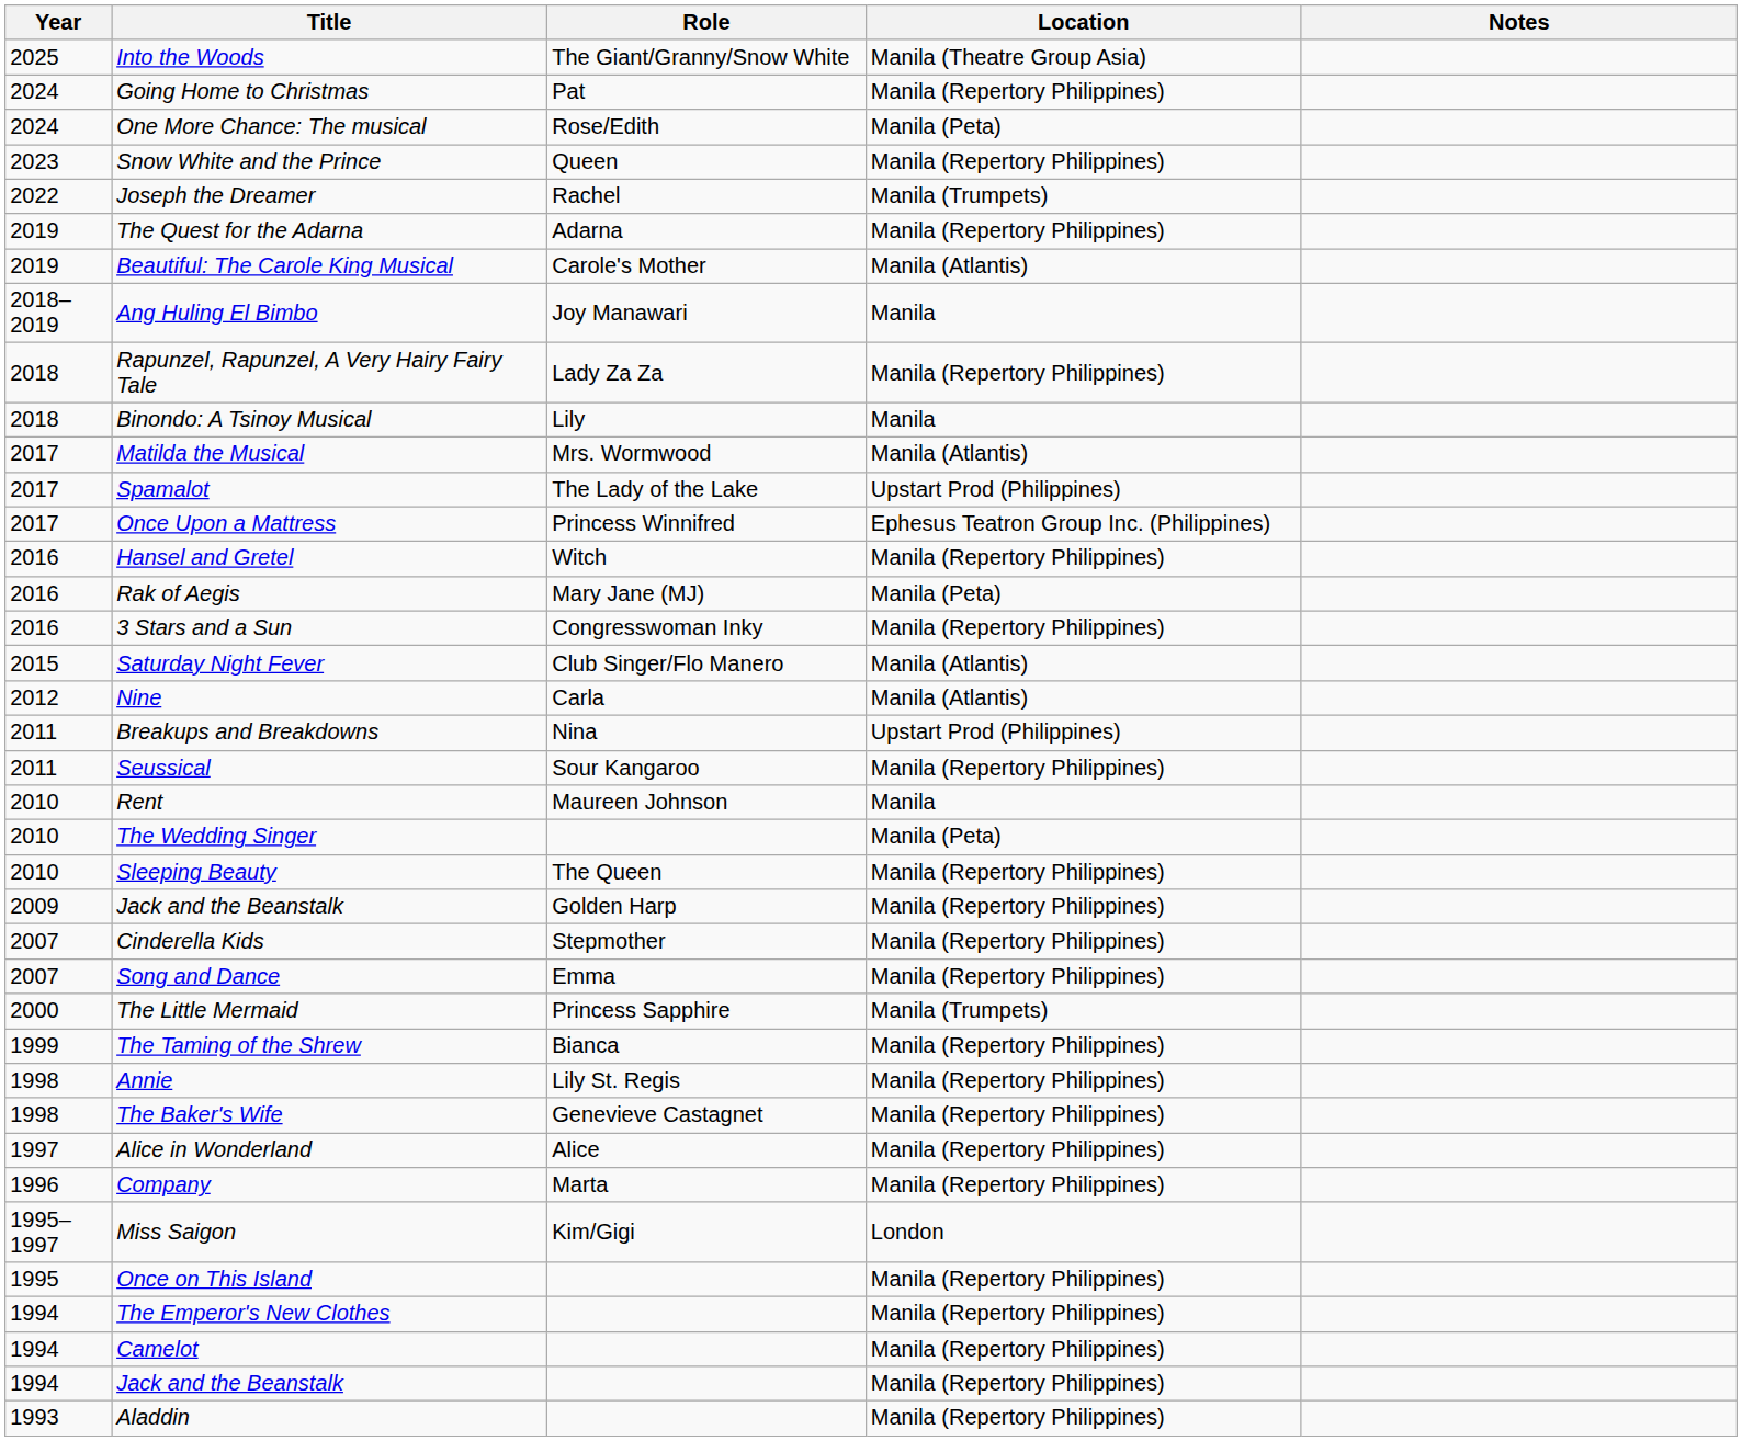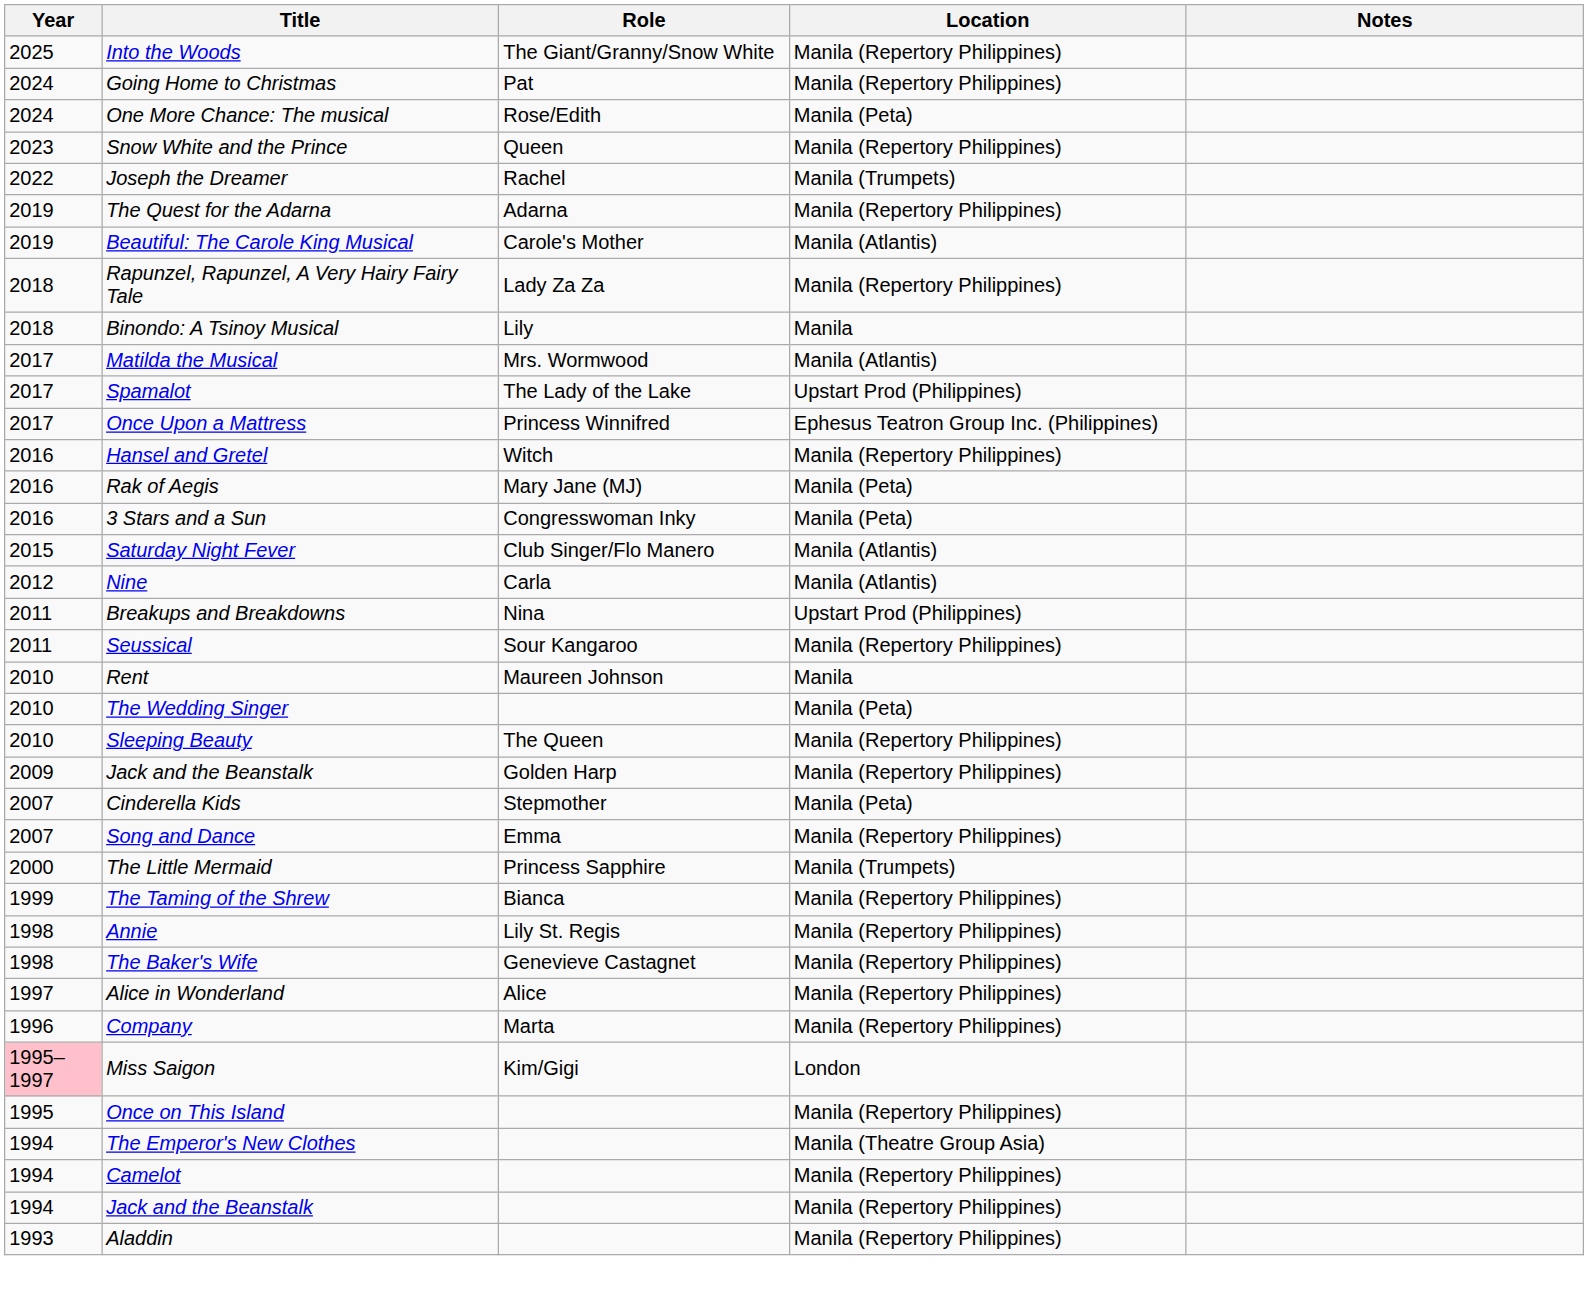Into the Woods | Location: Manila (Theatre Group Asia) -> Manila (Repertory Philippines)
- row: 2018–2019 | Ang Huling El Bimbo | Joy Manawari | Manila
3 Stars and a Sun | Location: Manila (Repertory Philippines) -> Manila (Peta)
Cinderella Kids | Location: Manila (Repertory Philippines) -> Manila (Peta)
Miss Saigon | Year: no background -> pink background
The Emperor's New Clothes | Location: Manila (Repertory Philippines) -> Manila (Theatre Group Asia)
